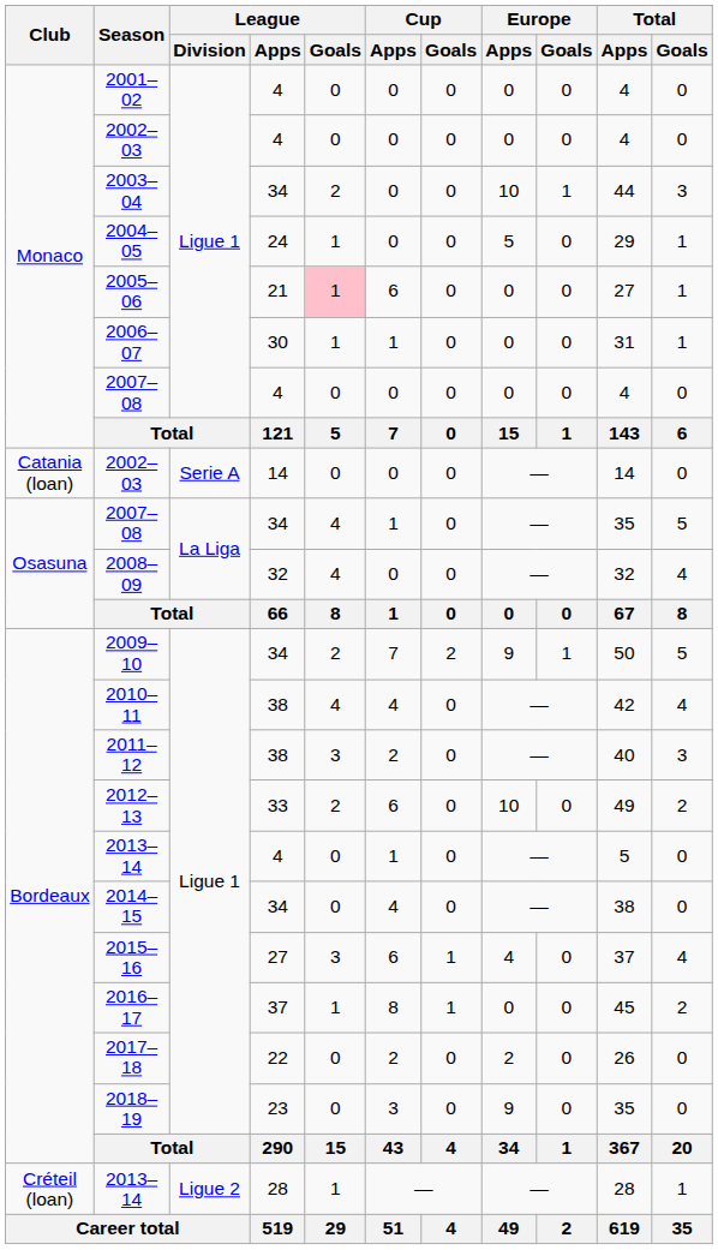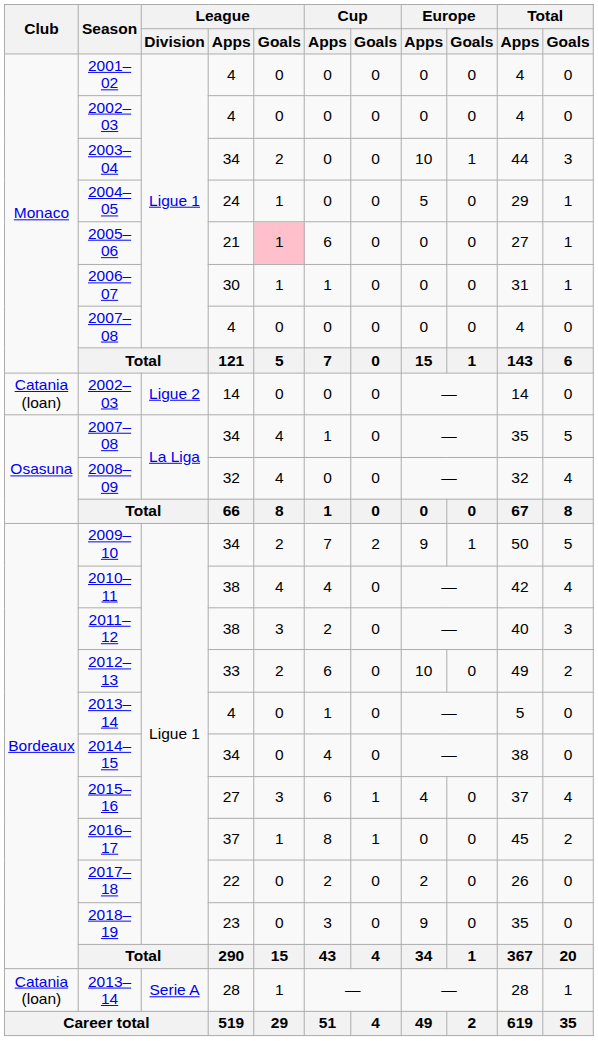2002–03 / 14 | League / Division: Serie A -> Ligue 2
2013–14 / 28 | Club: Créteil (loan) -> Catania (loan)
2013–14 / 28 | League / Division: Ligue 2 -> Serie A
